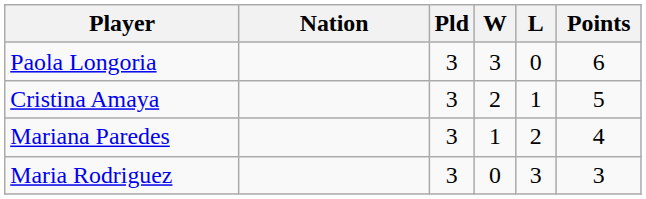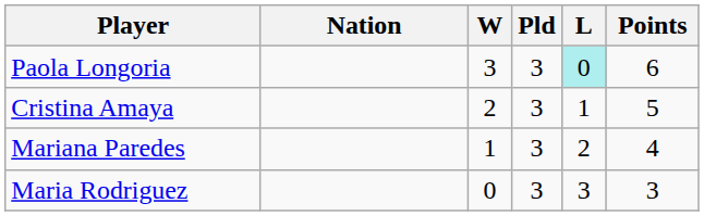columns swapped: Pld <-> W
Paola Longoria | L: no background -> paleturquoise background
